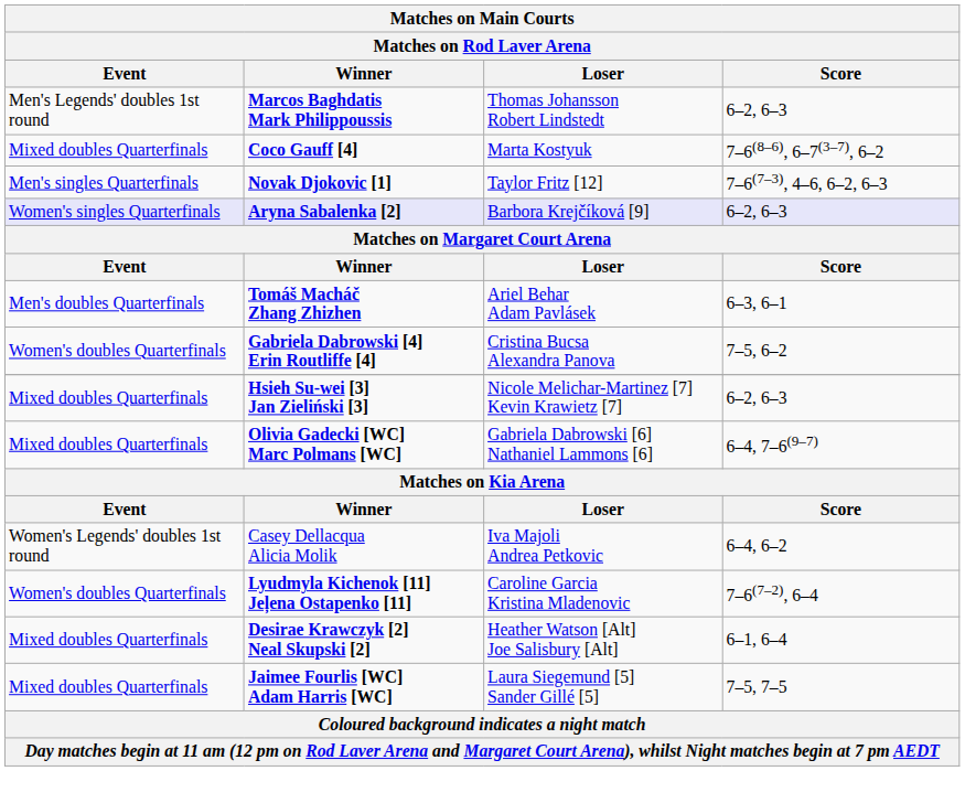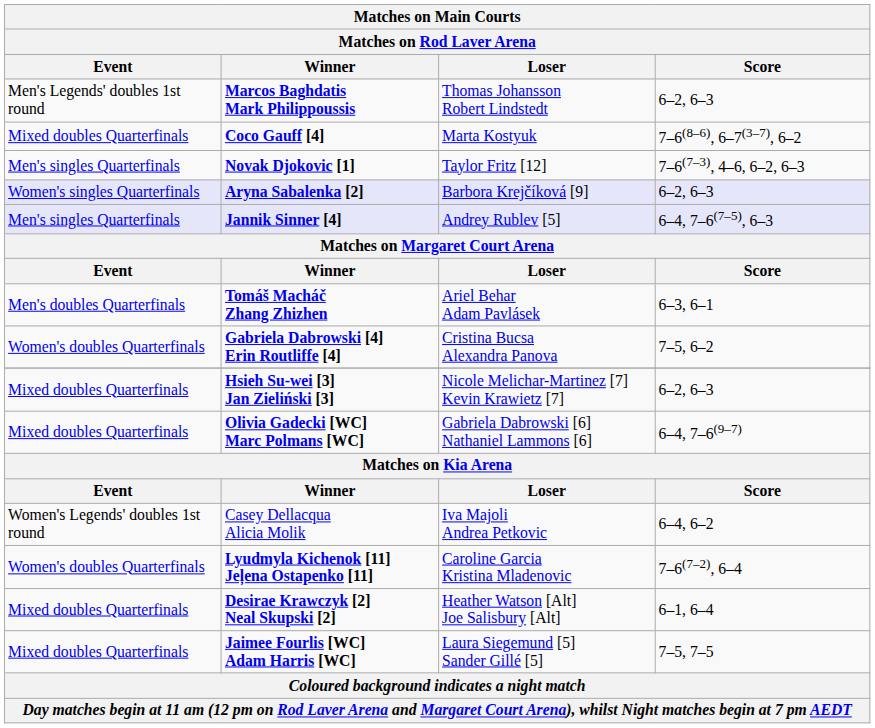+ row: Men's singles Quarterfinals | Jannik Sinner [4] | Andrey Rublev [5] | 6–4, 7–6(7–5), 6–3
